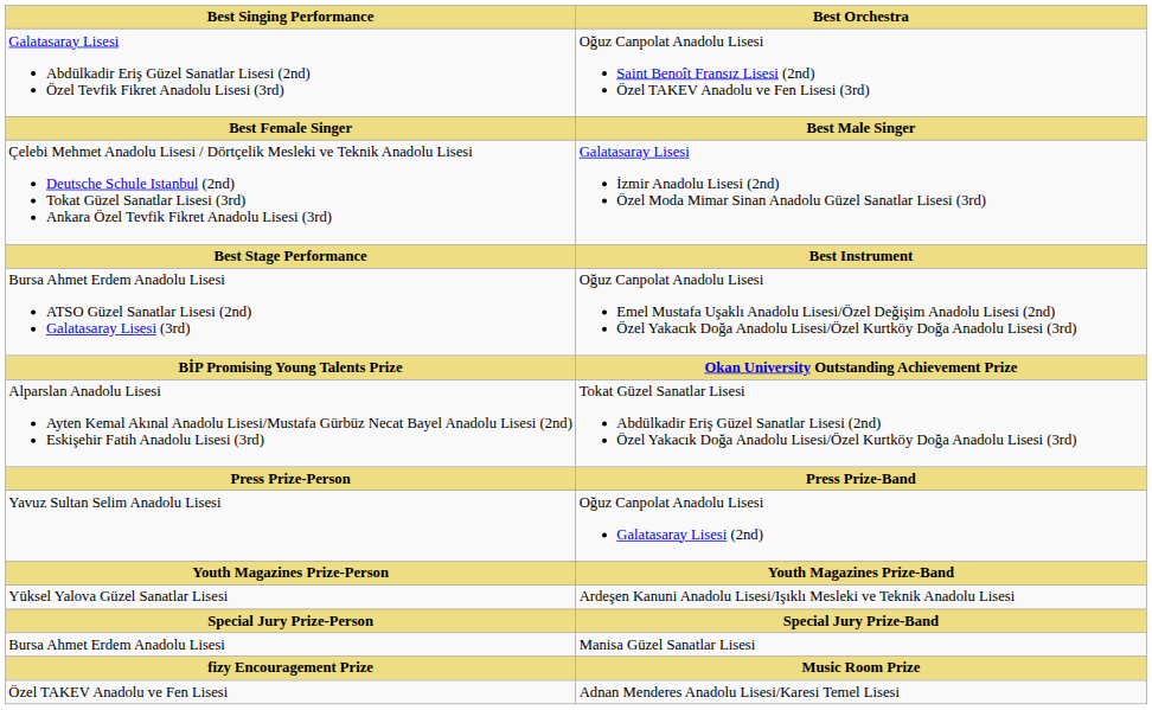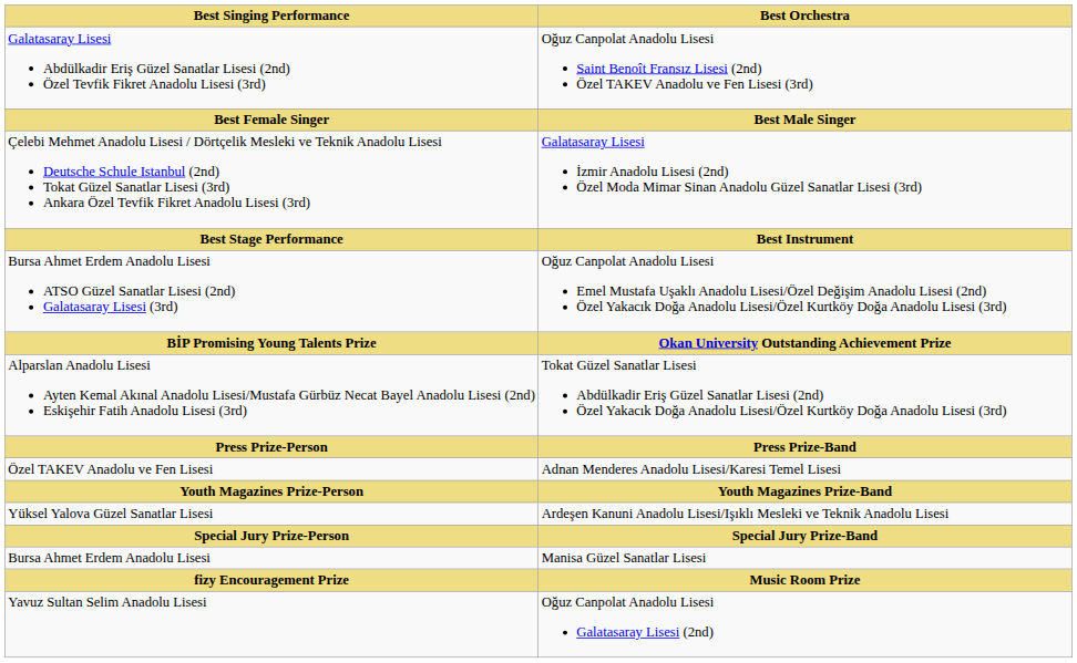rows swapped: Özel TAKEV Anadolu ve Fen Lisesi <-> Yavuz Sultan Selim Anadolu Lisesi
